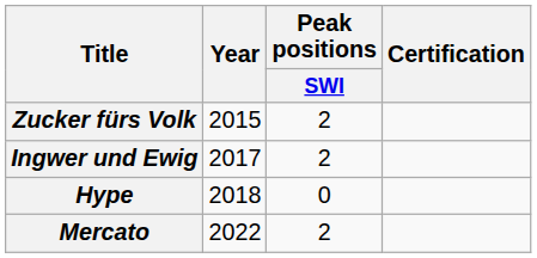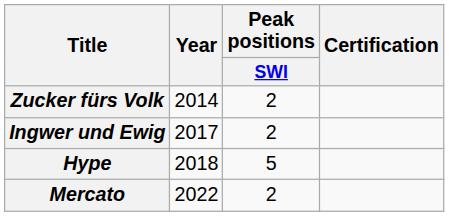Zucker fürs Volk | Year: 2015 -> 2014
Hype | Peak positions / SWI: 0 -> 5
